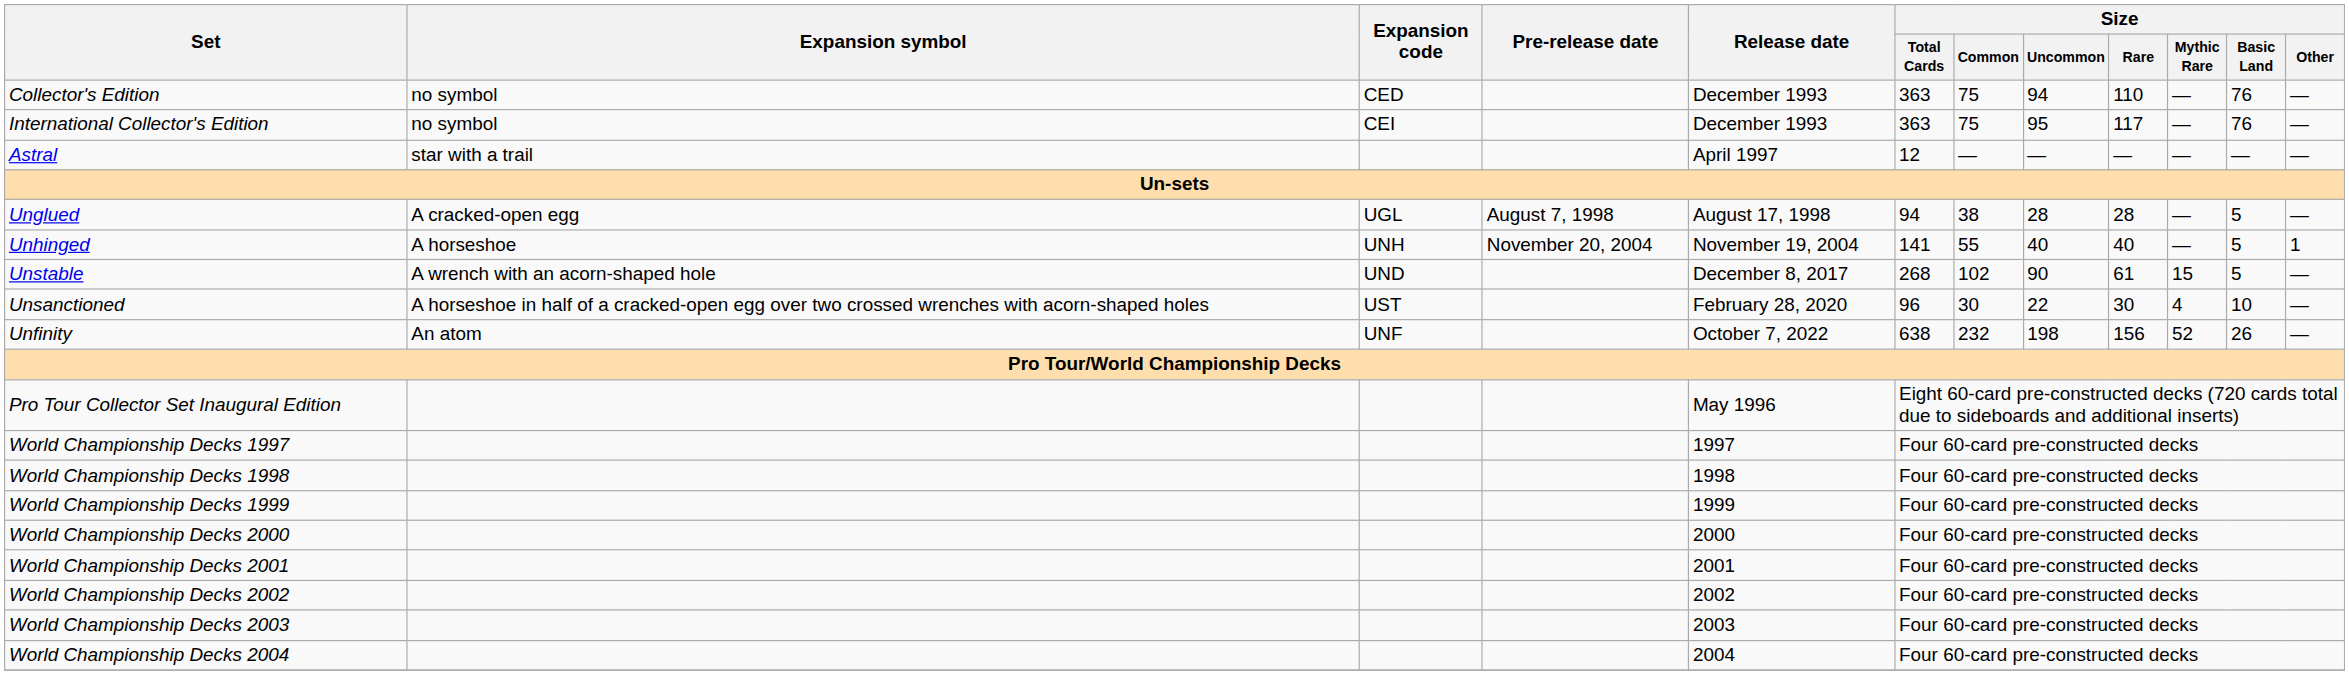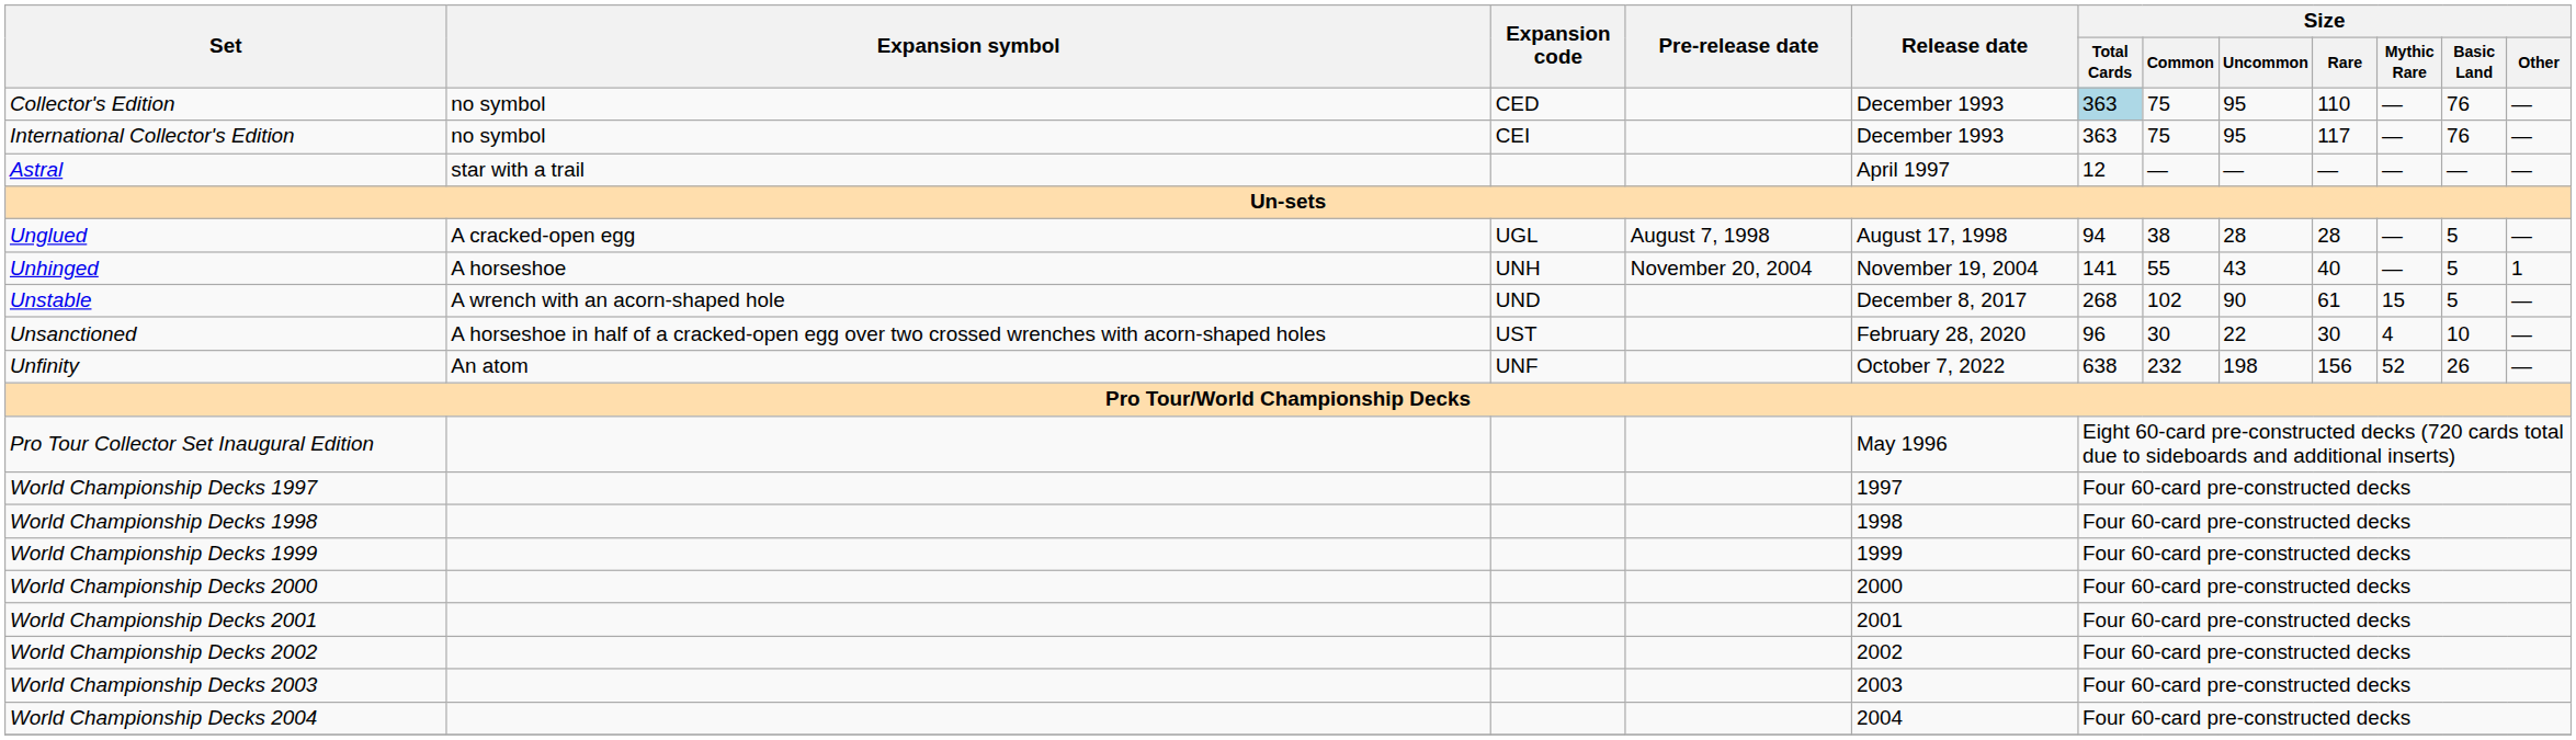Collector's Edition | Size / Total Cards: no background -> lightblue background
Collector's Edition | Size / Uncommon: 94 -> 95
Unhinged | Size / Uncommon: 40 -> 43
